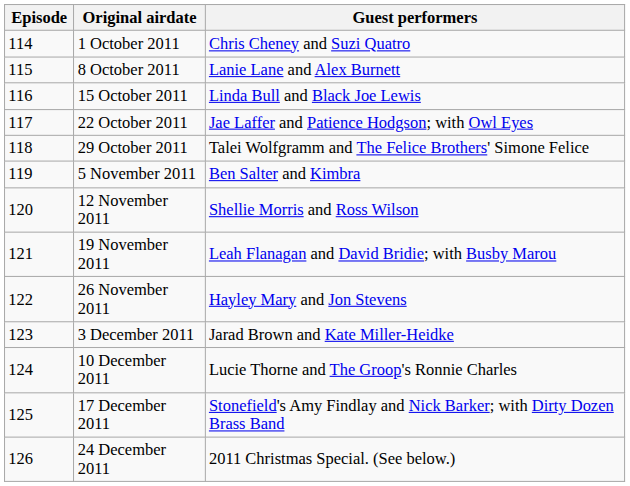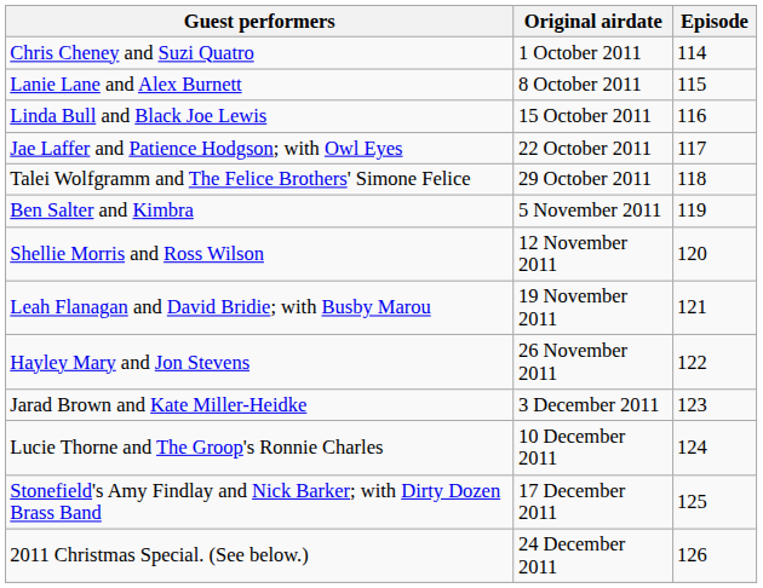columns swapped: Episode <-> Guest performers
